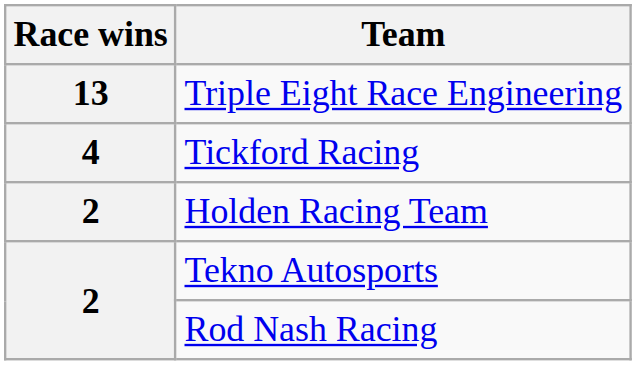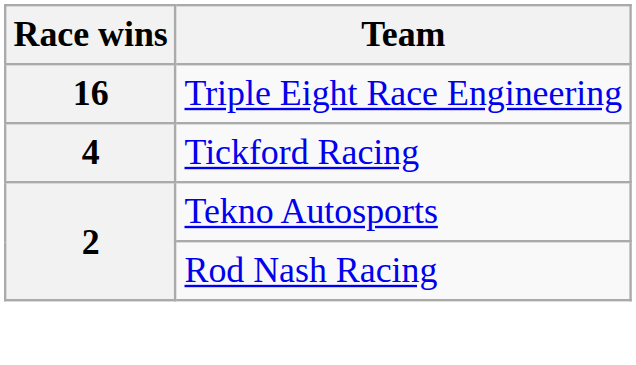Triple Eight Race Engineering | Race wins: 13 -> 16
- row: 2 | Holden Racing Team
